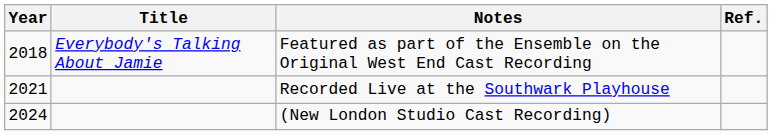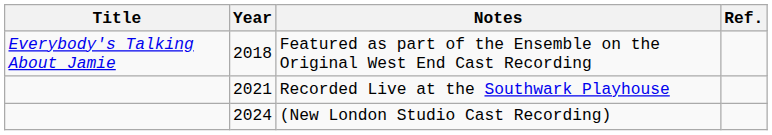columns swapped: Year <-> Title
